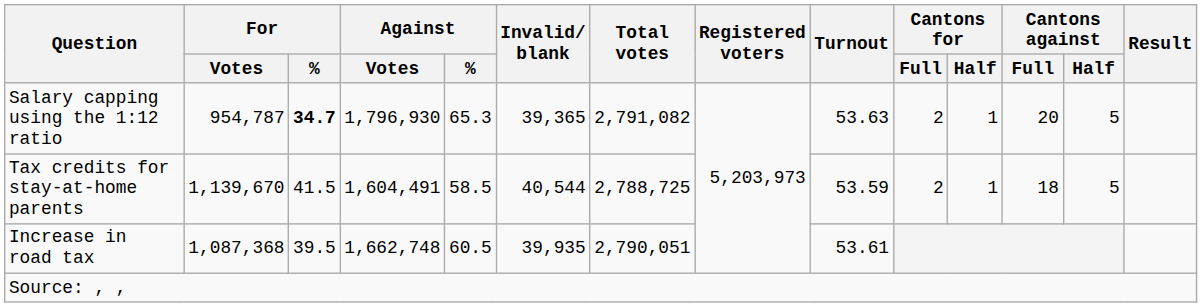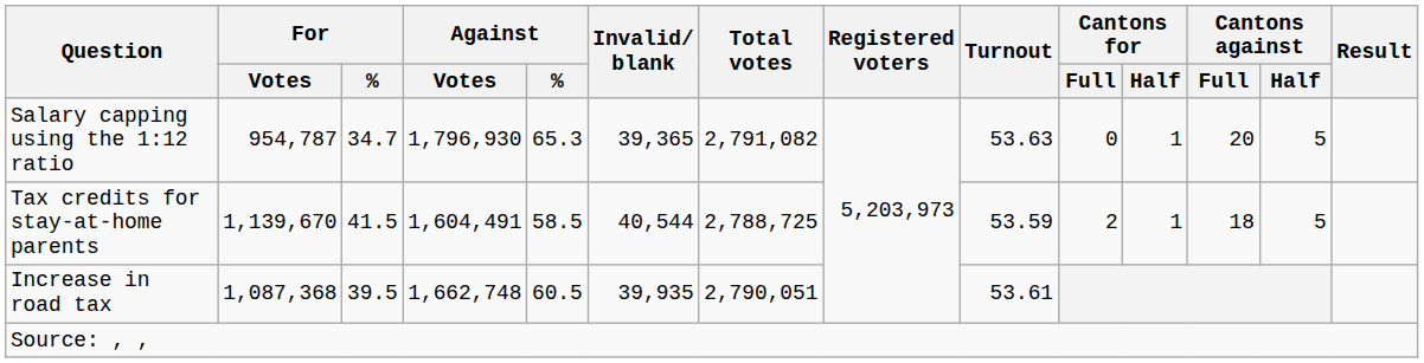Salary capping using the 1:12 ratio | For / %: bold -> normal
Salary capping using the 1:12 ratio | Cantons for / Full: 2 -> 0
